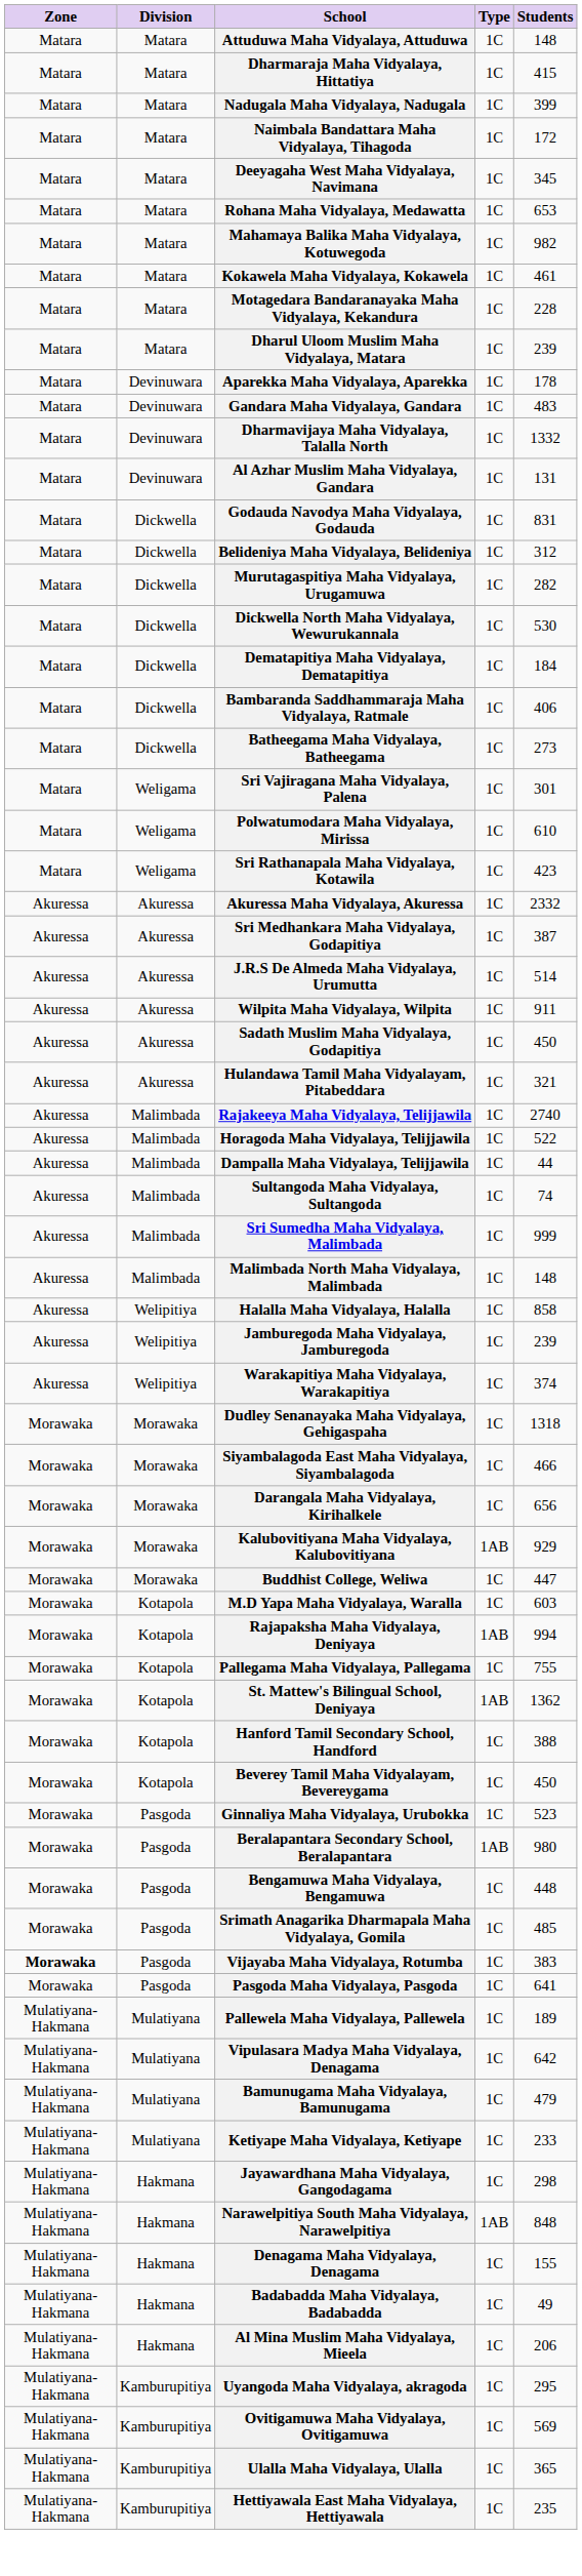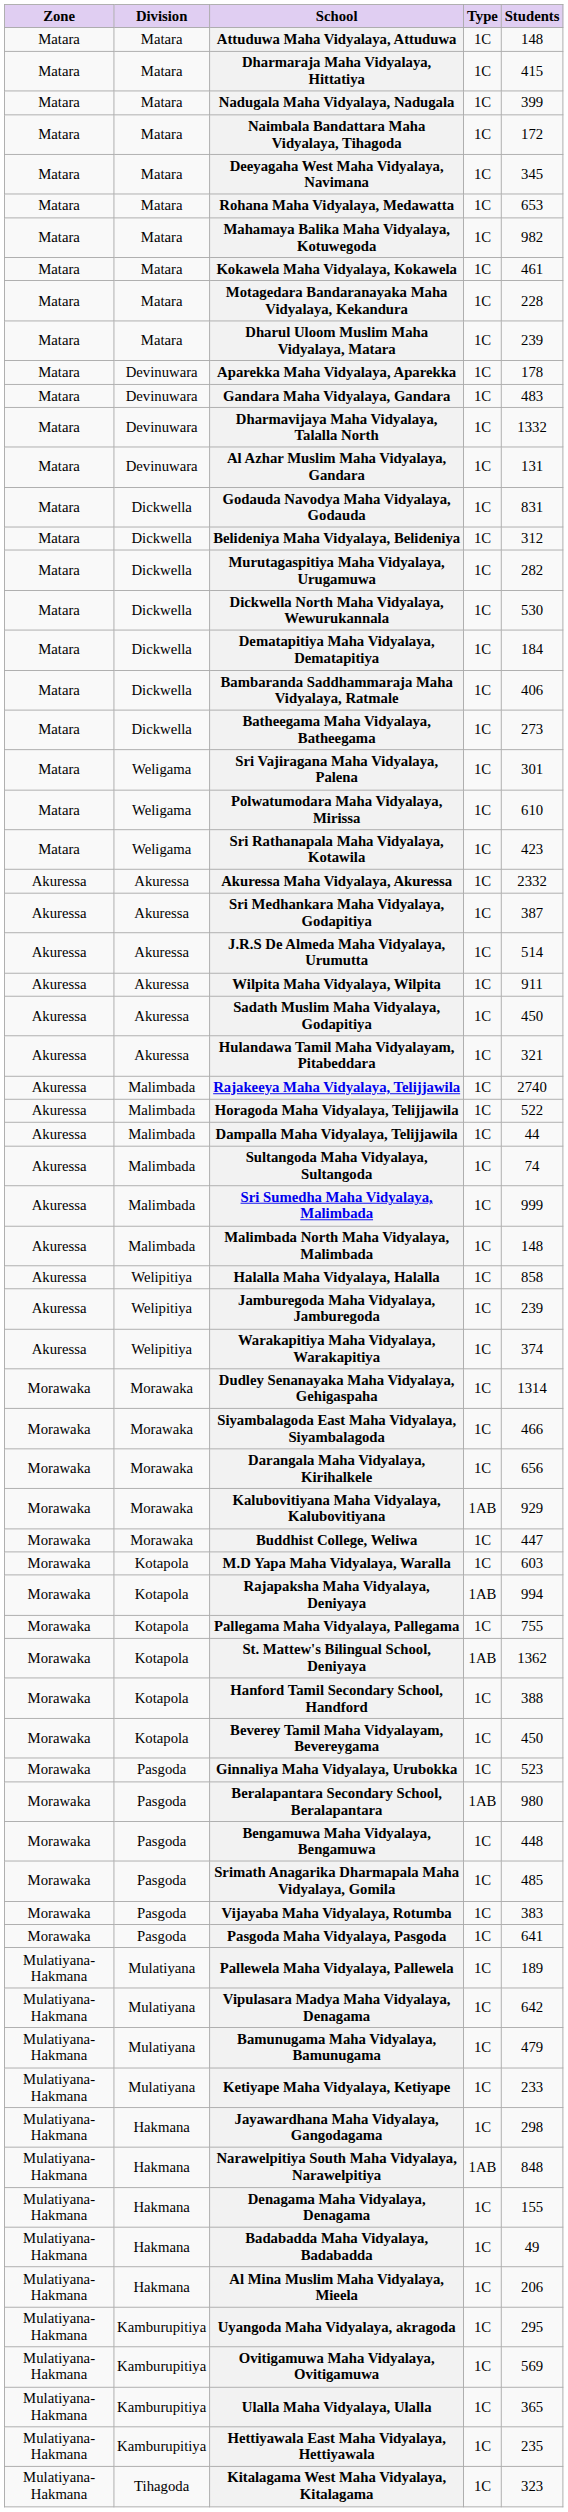Dudley Senanayaka Maha Vidyalaya, Gehigaspaha | Students: 1318 -> 1314
Vijayaba Maha Vidyalaya, Rotumba | Zone: bold -> normal
+ row: Mulatiyana-Hakmana | Tihagoda | Kitalagama West Maha Vidyalaya, Kitalagama | 1C | 323
